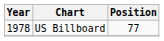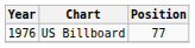US Billboard | Year: 1978 -> 1976
